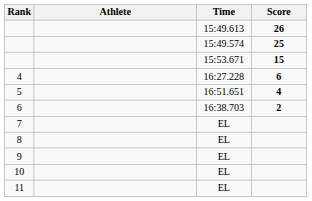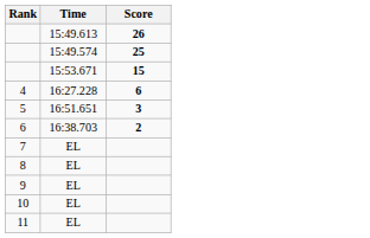- column: Athlete
5 | Score: 4 -> 3
